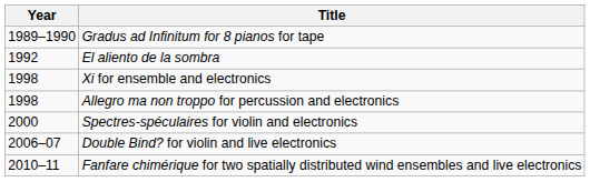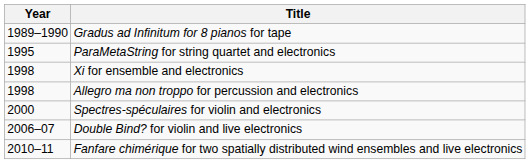- row: 1992 | El aliento de la sombra
+ row: 1995 | ParaMetaString for string quartet and electronics
